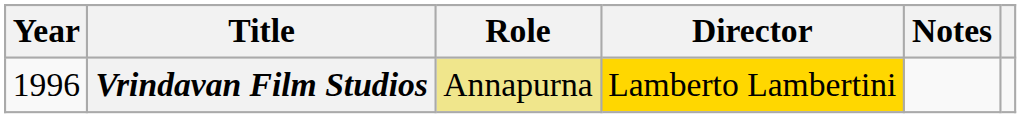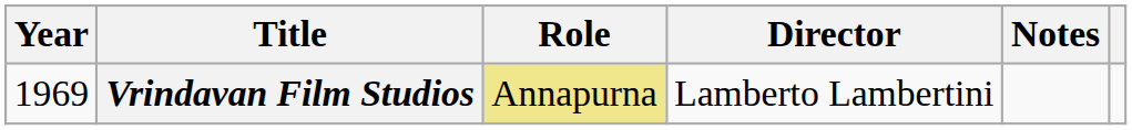Vrindavan Film Studios | Year: 1996 -> 1969
Vrindavan Film Studios | Director: gold background -> no background
